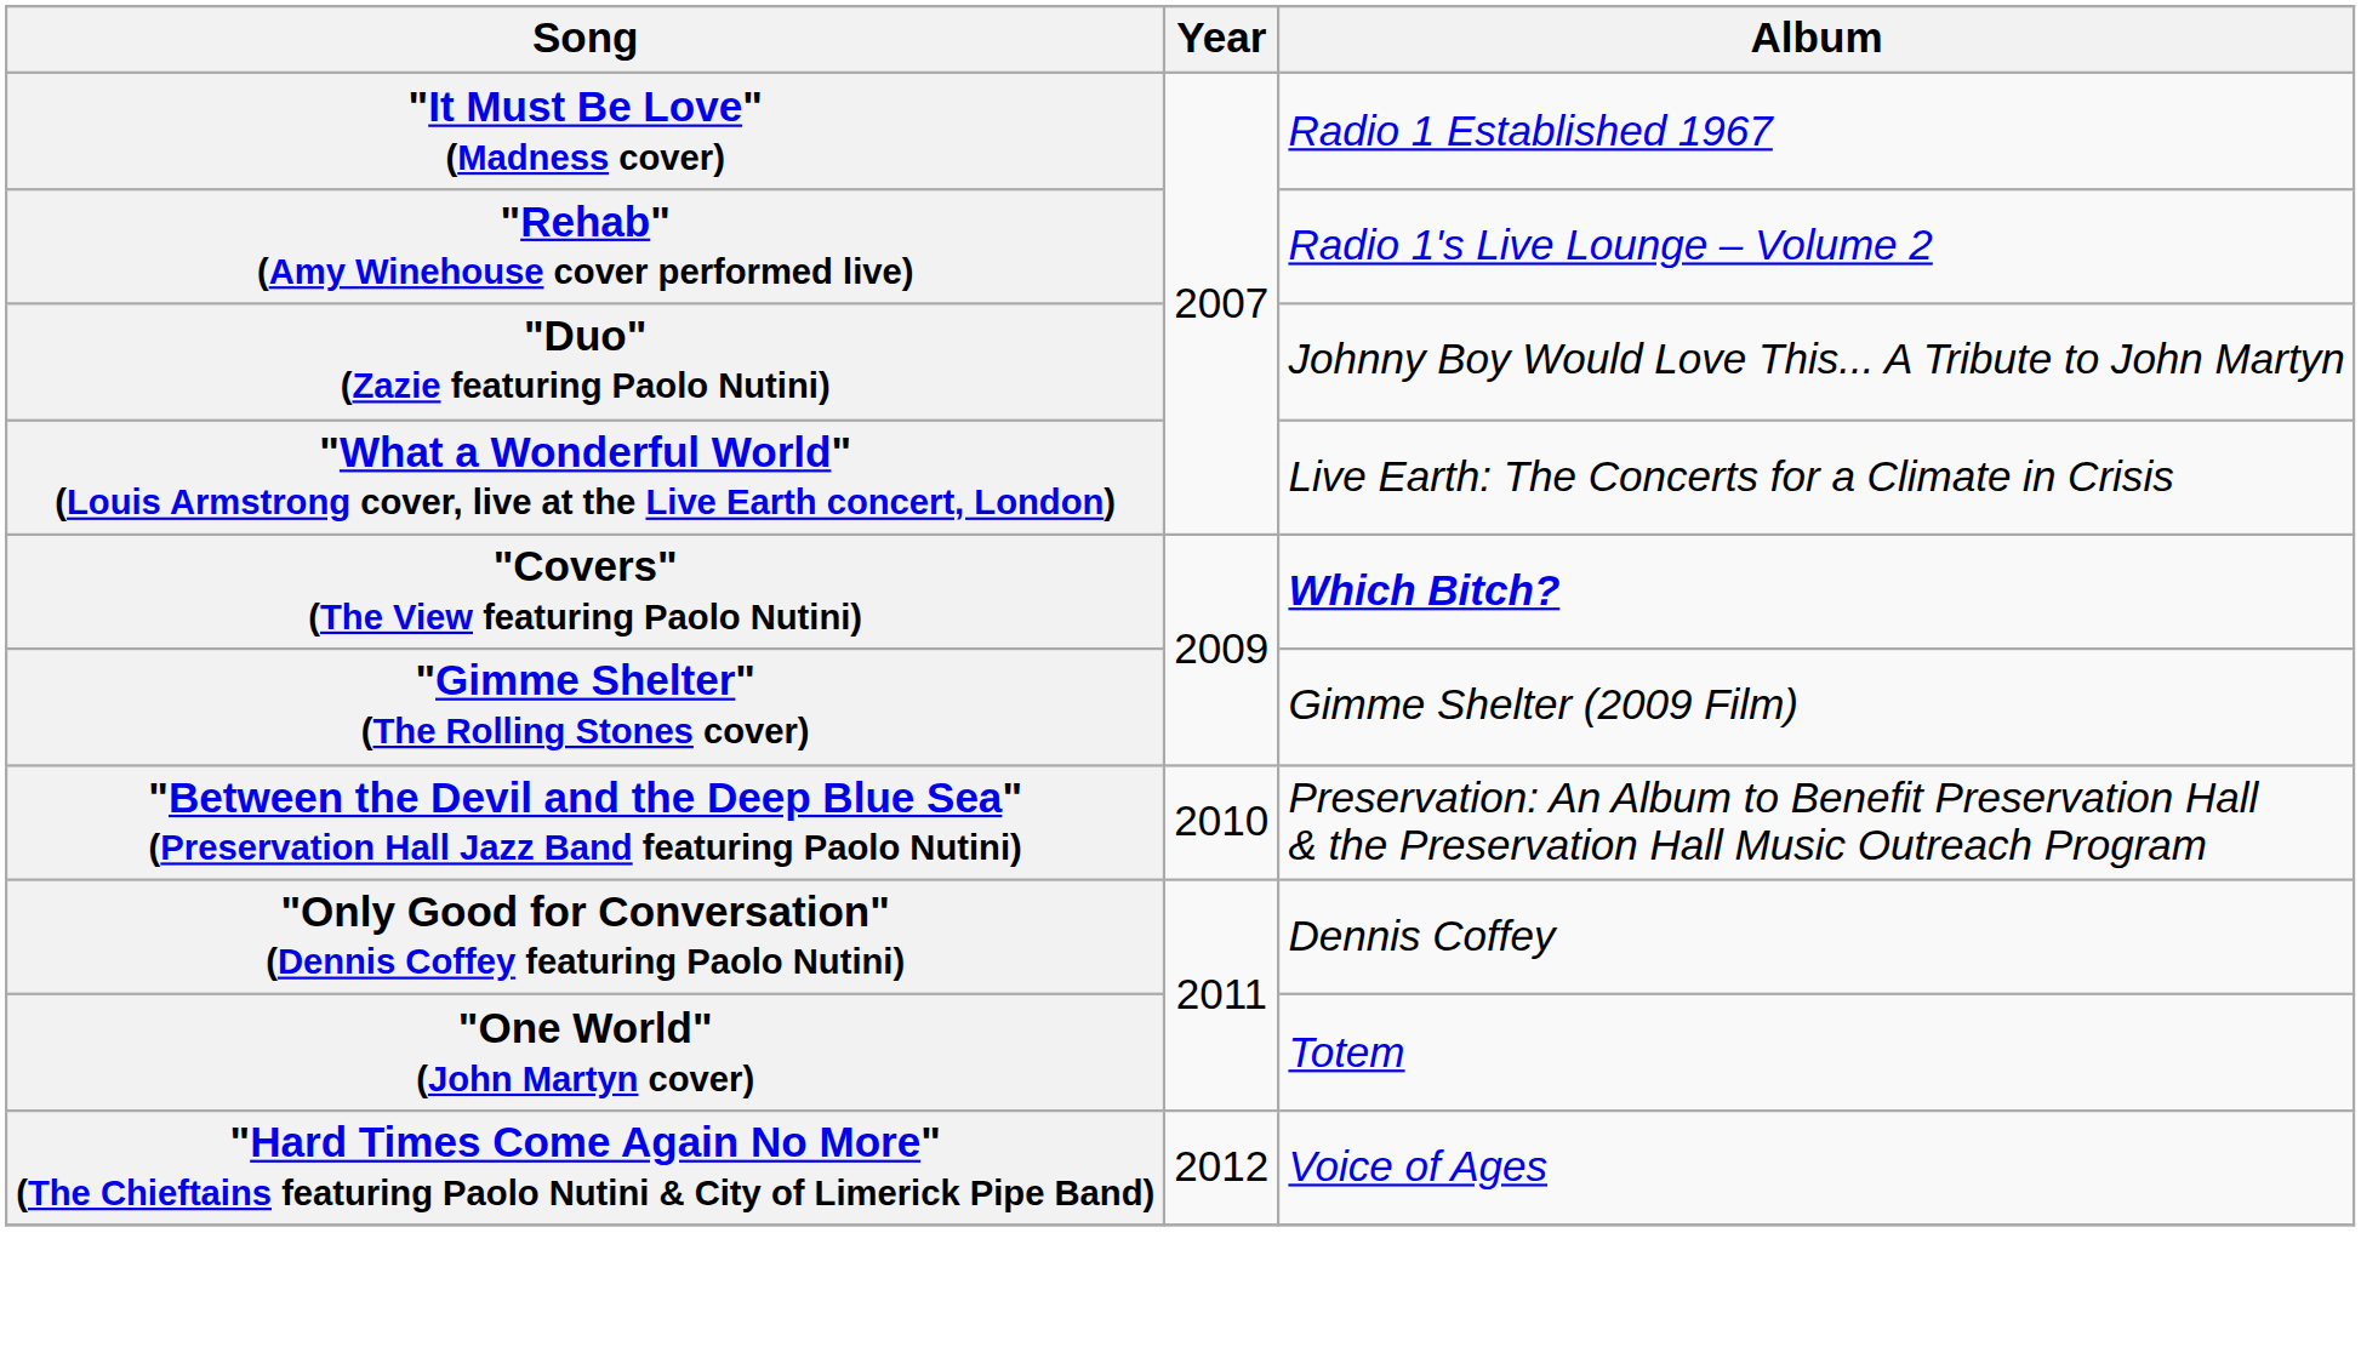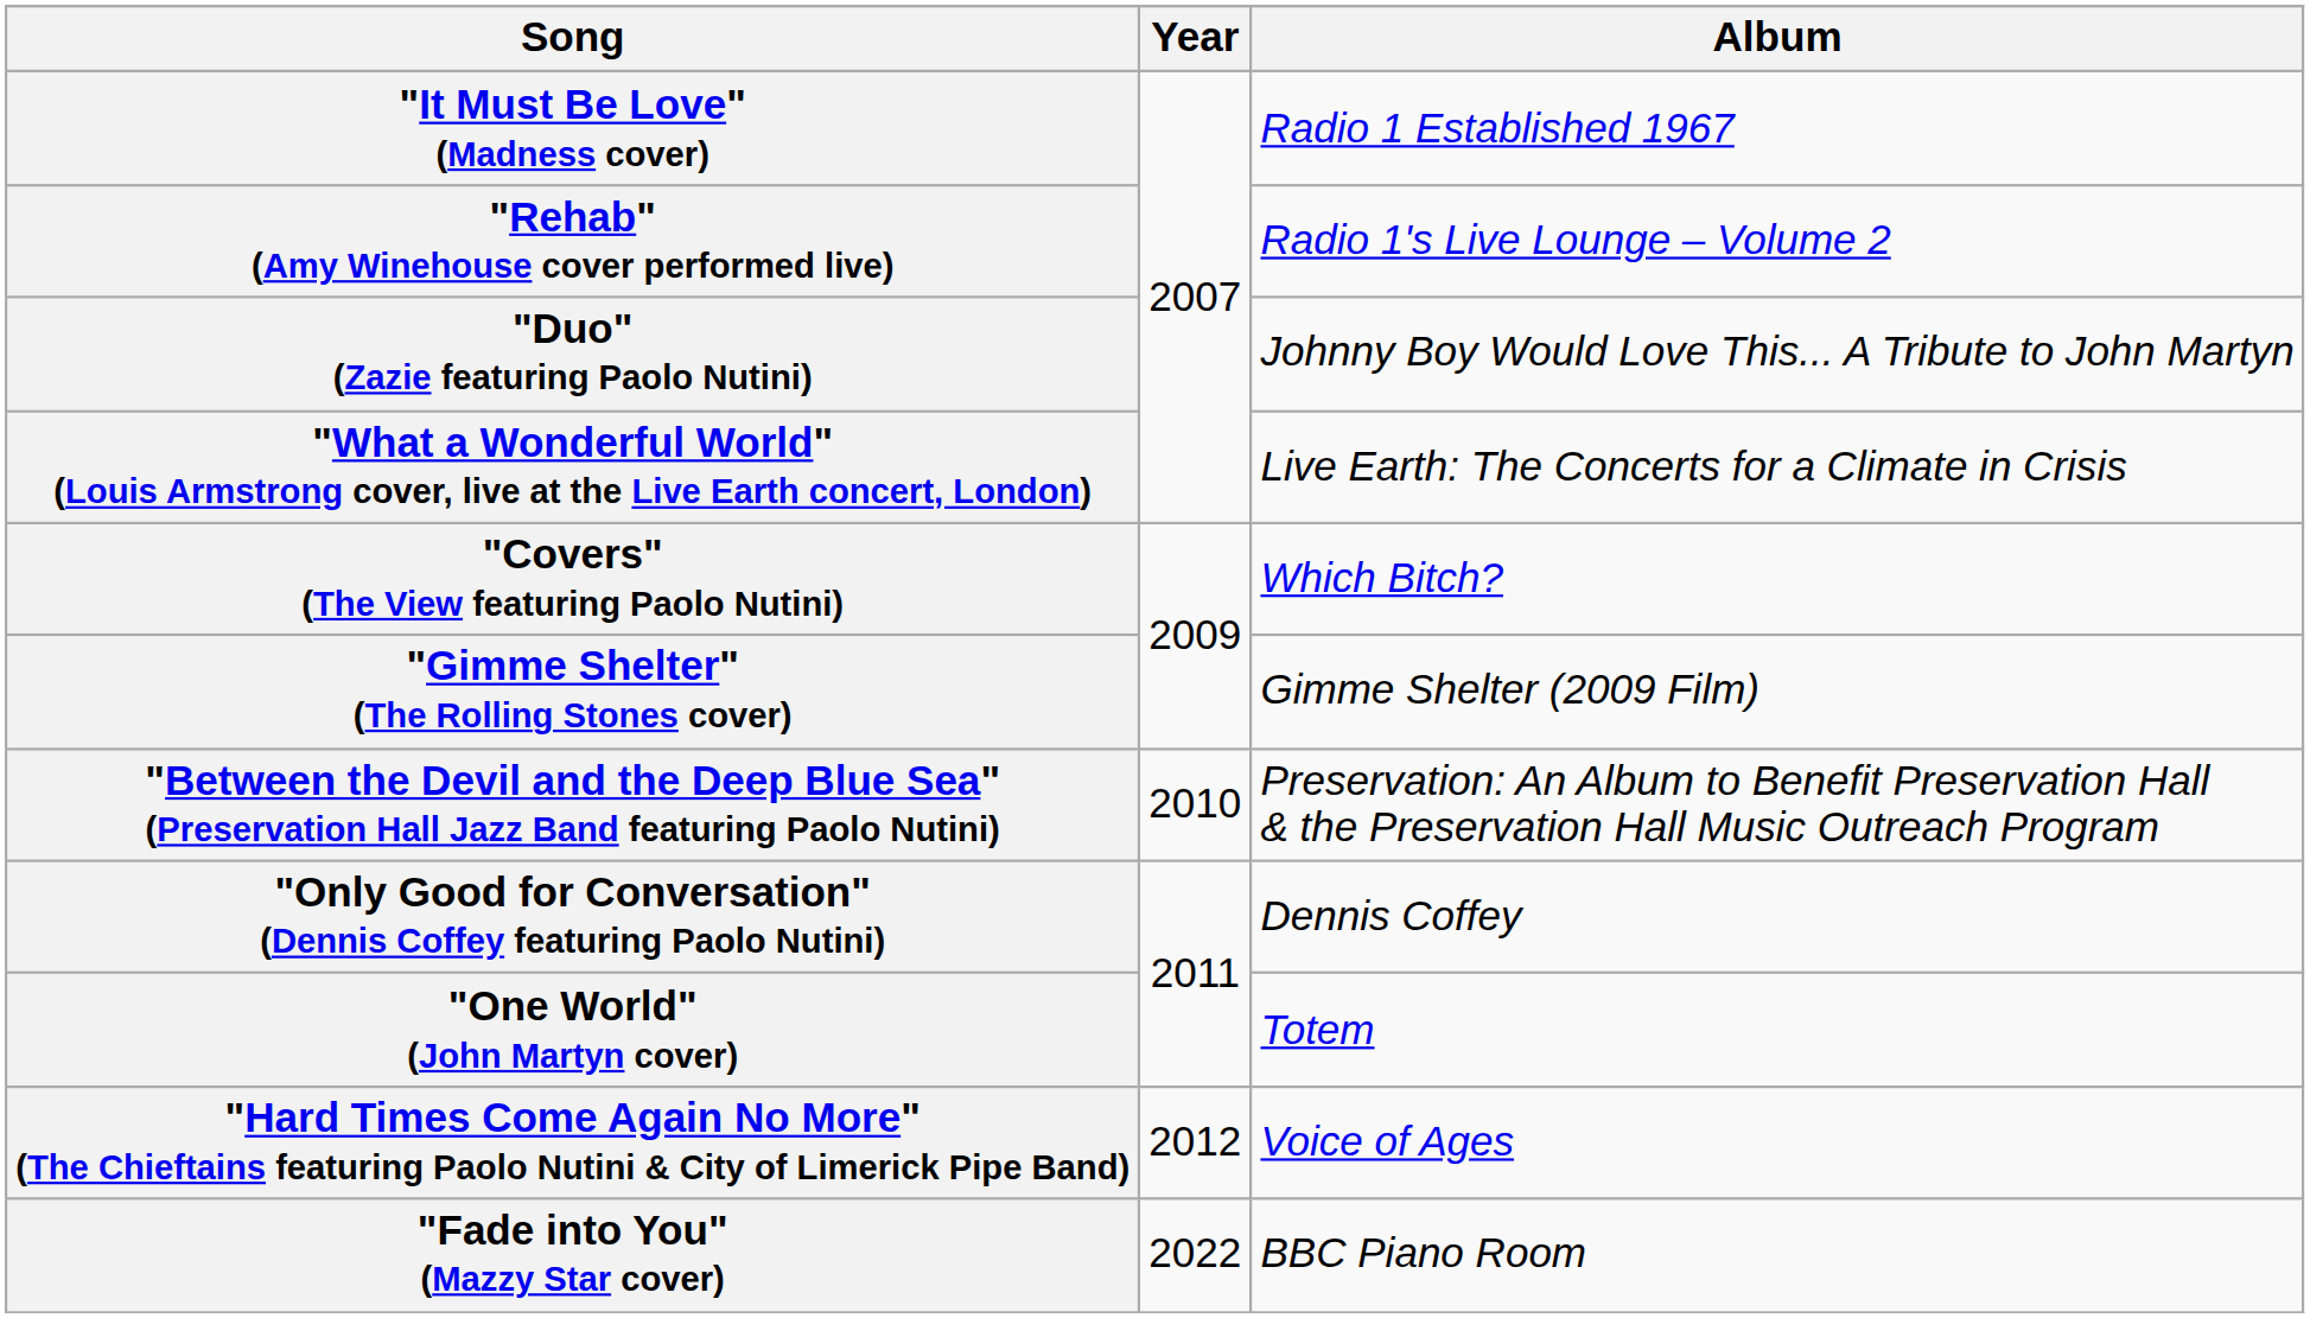"Covers" (The View featuring Paolo Nutini) | Album: bold -> normal
+ row: "Fade into You" (Mazzy Star cover) | 2022 | BBC Piano Room
